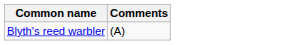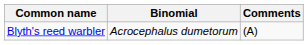+ column: Binomial | Acrocephalus dumetorum
